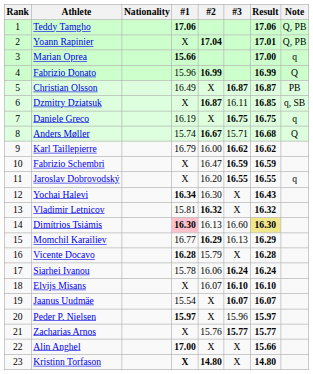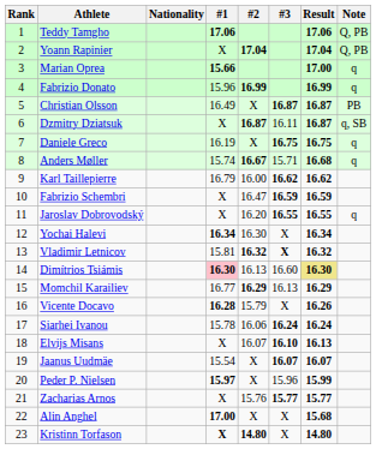Yoann Rapinier | Result: 17.01 -> 17.04
Fabrizio Donato | Note: Q -> q
Dzmitry Dziatsuk | Result: 16.85 -> 16.87
Anders Møller | Note: Q -> q
Yochai Halevi | Result: 16.43 -> 16.34
Vladimir Letnicov | #3: normal -> bold
Vicente Docavo | Result: 16.28 -> 16.26
Elvijs Misans | Result: 16.10 -> 16.13
Peder P. Nielsen | Result: 15.97 -> 15.99
Alin Anghel | Result: 15.66 -> 15.68
